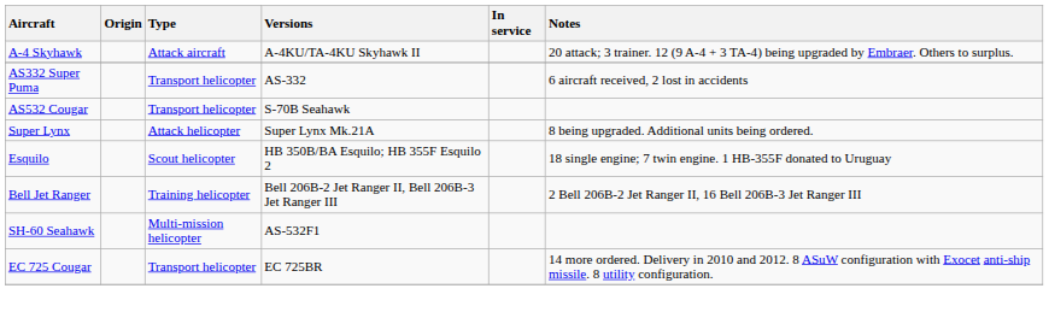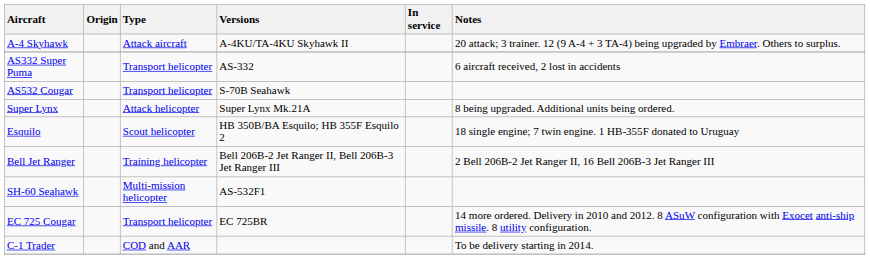+ row: C-1 Trader | COD and AAR | To be delivery starting in 2014.
